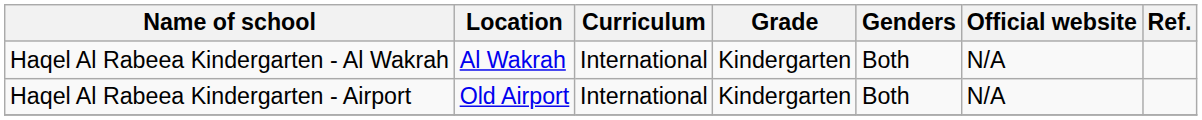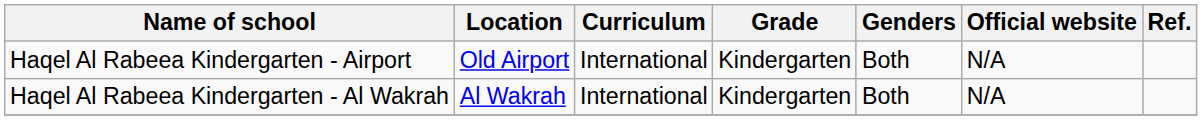rows swapped: Haqel Al Rabeea Kindergarten - Al Wakrah <-> Haqel Al Rabeea Kindergarten - Airport
